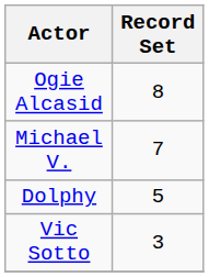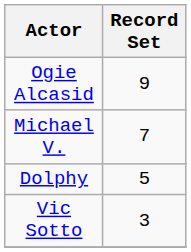Ogie Alcasid | Record Set: 8 -> 9
